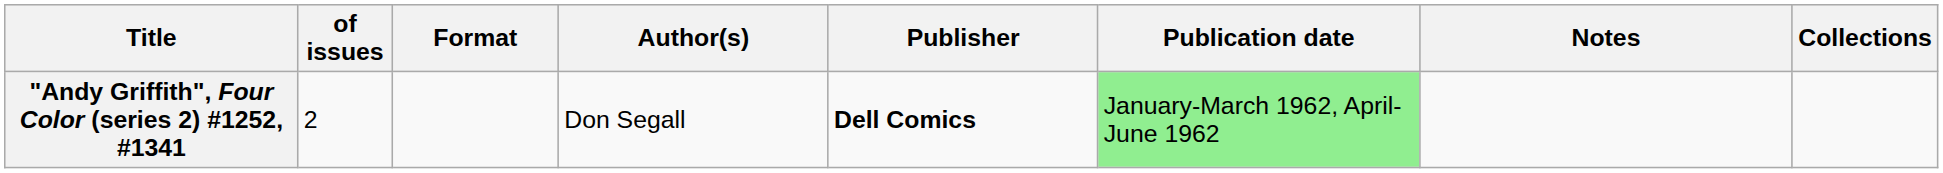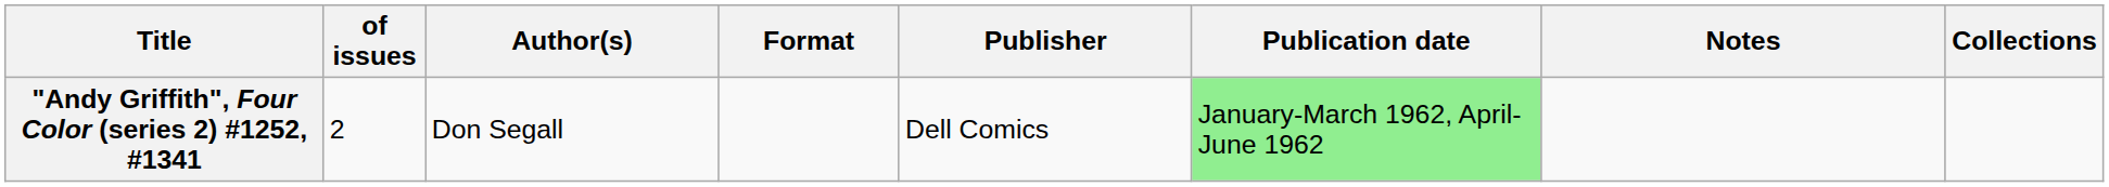columns swapped: Format <-> Author(s)
"Andy Griffith", Four Color (series 2) #1252, #1341 | Publisher: bold -> normal
